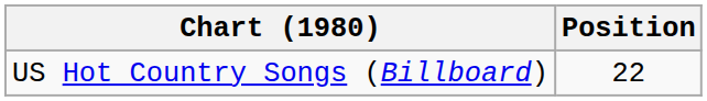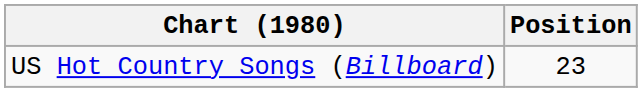US Hot Country Songs (Billboard) | Position: 22 -> 23
